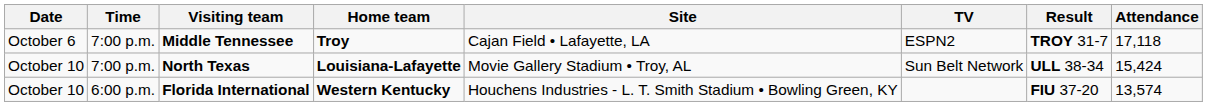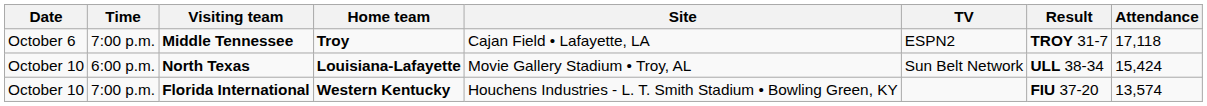North Texas | Time: 7:00 p.m. -> 6:00 p.m.
Florida International | Time: 6:00 p.m. -> 7:00 p.m.
